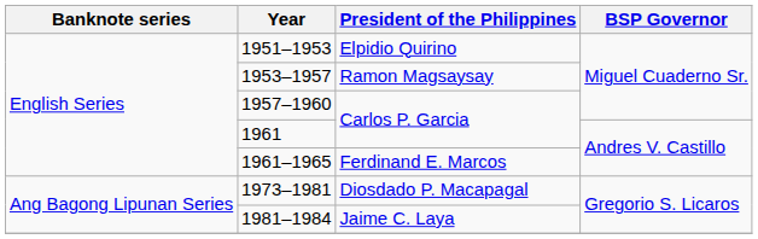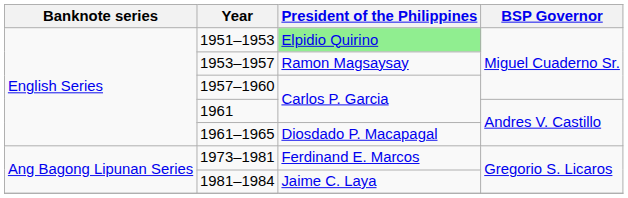1951–1953 | President of the Philippines: no background -> lightgreen background
1961–1965 | President of the Philippines: Ferdinand E. Marcos -> Diosdado P. Macapagal
1973–1981 | President of the Philippines: Diosdado P. Macapagal -> Ferdinand E. Marcos
